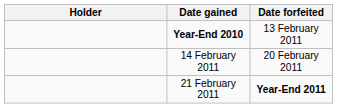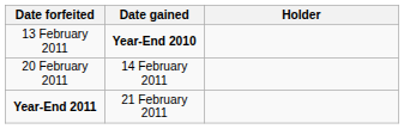columns swapped: Holder <-> Date forfeited
